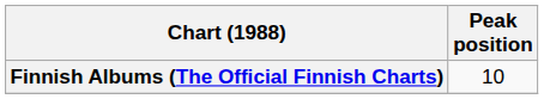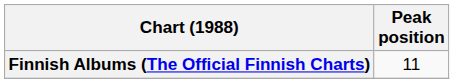Finnish Albums (The Official Finnish Charts) | Peak position: 10 -> 11
